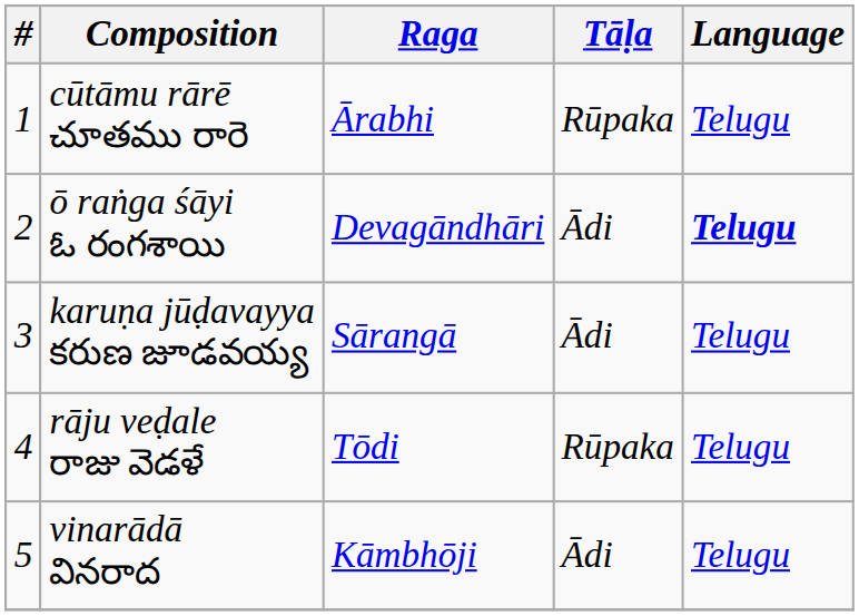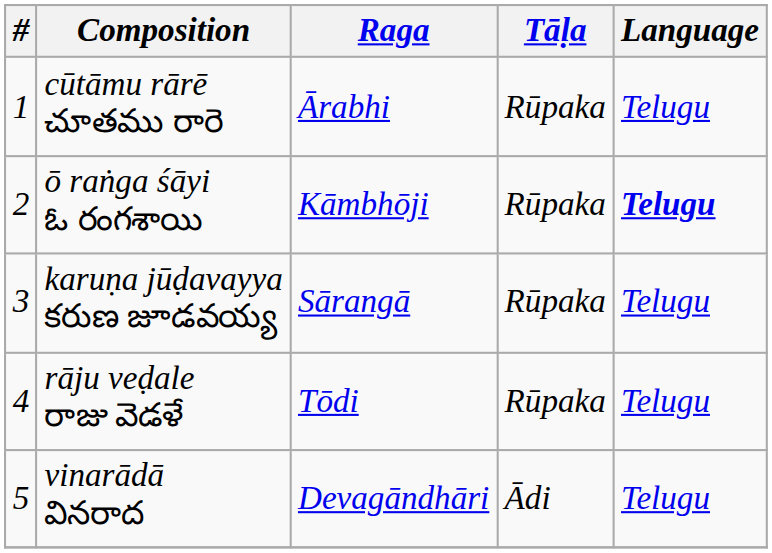ō raṅga śāyi ఓ రంగశాయి | Raga: Devagāndhāri -> Kāmbhōji
ō raṅga śāyi ఓ రంగశాయి | Tāḷa: Ādi -> Rūpaka
karuṇa jūḍavayya కరుణ జూడవయ్య | Tāḷa: Ādi -> Rūpaka
vinarādā వినరాద | Raga: Kāmbhōji -> Devagāndhāri
